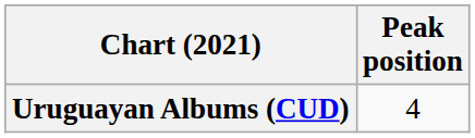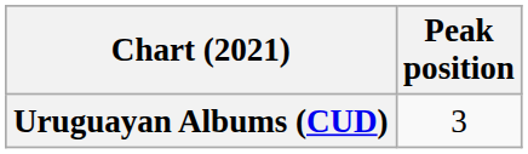Uruguayan Albums (CUD) | Peak position: 4 -> 3
